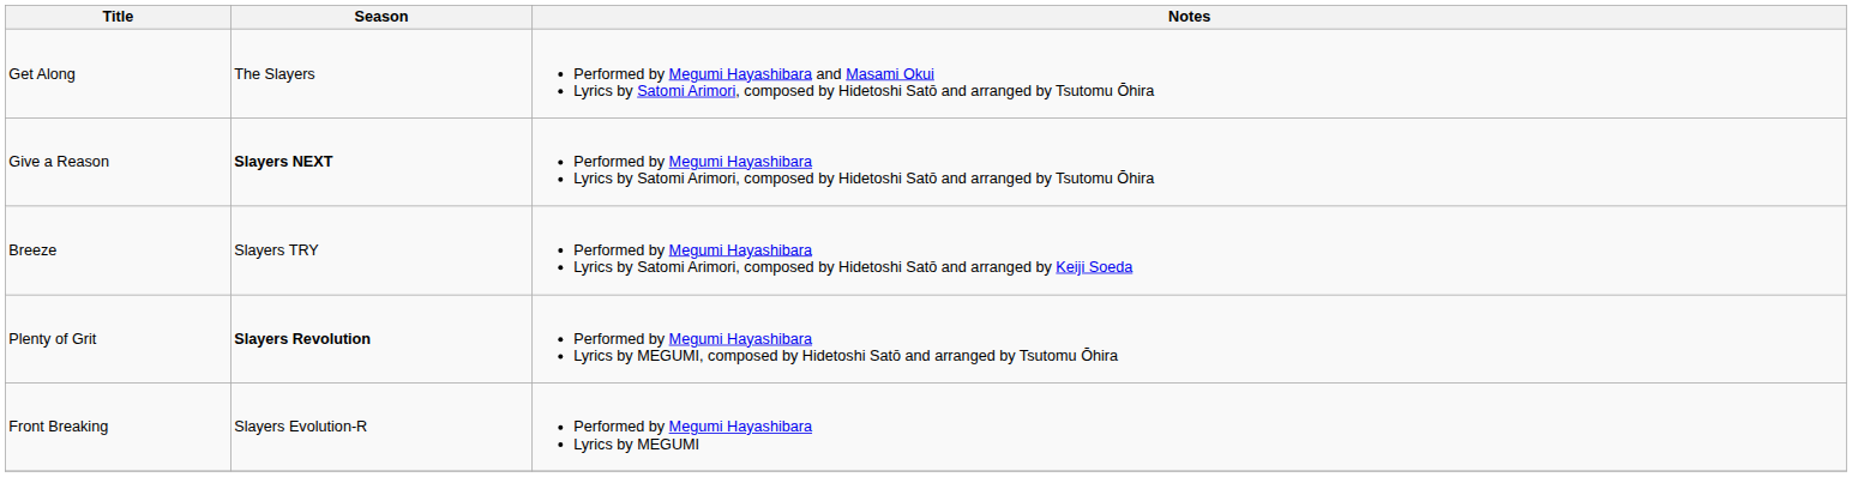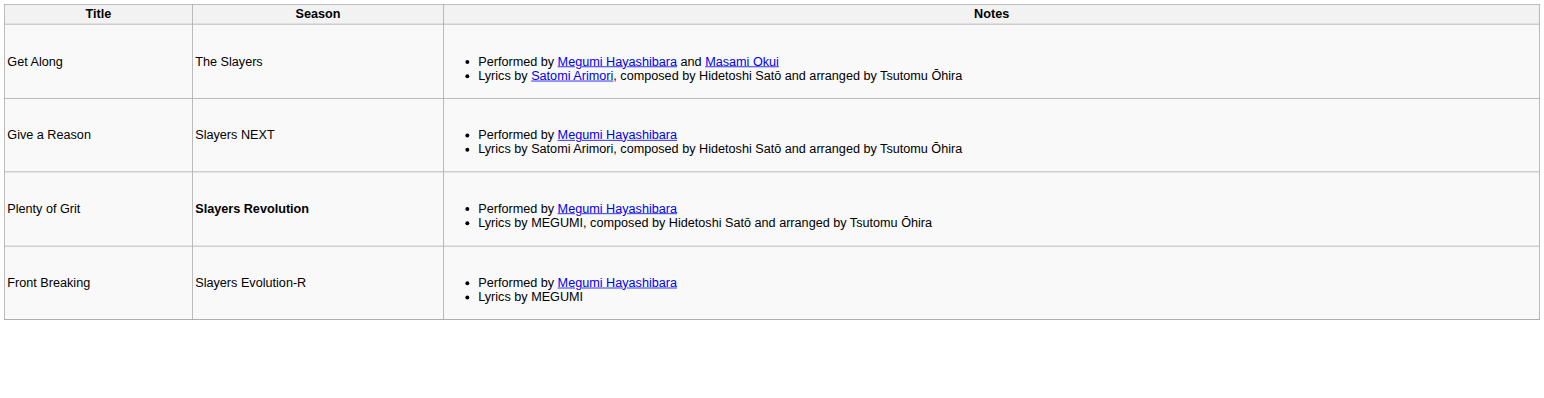Give a Reason | Season: bold -> normal
- row: Breeze | Slayers TRY | Performed by Megumi Hayashibara Lyrics by Satomi Arimori, composed by Hidetoshi Satō and arranged by Keiji Soeda
